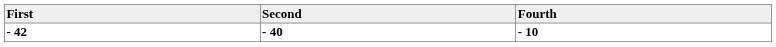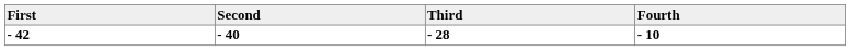+ column: Third | - 28
